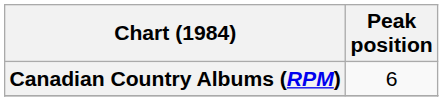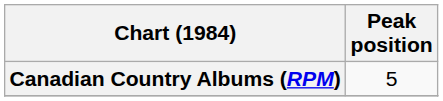Canadian Country Albums (RPM) | Peak position: 6 -> 5
